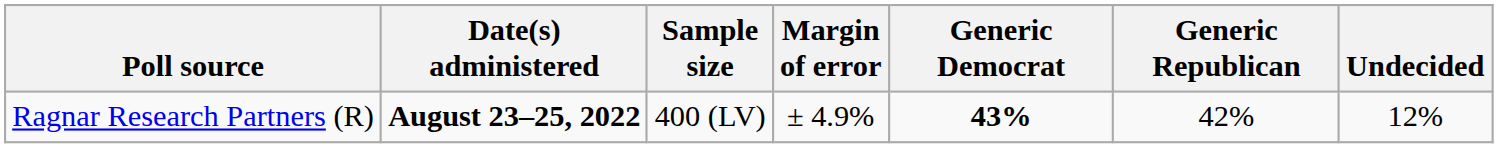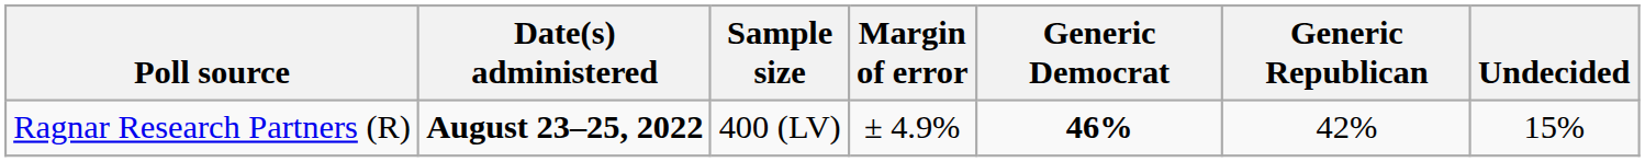Ragnar Research Partners (R) | Generic Democrat: 43% -> 46%
Ragnar Research Partners (R) | Undecided: 12% -> 15%
